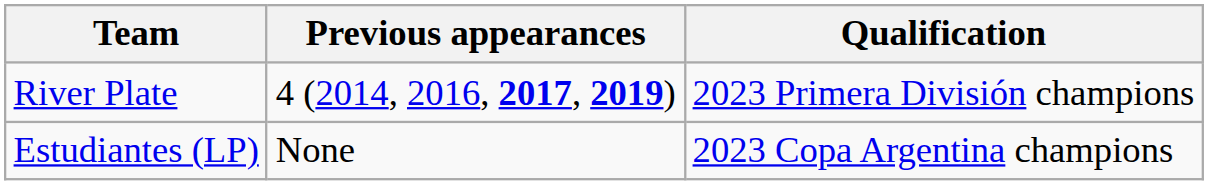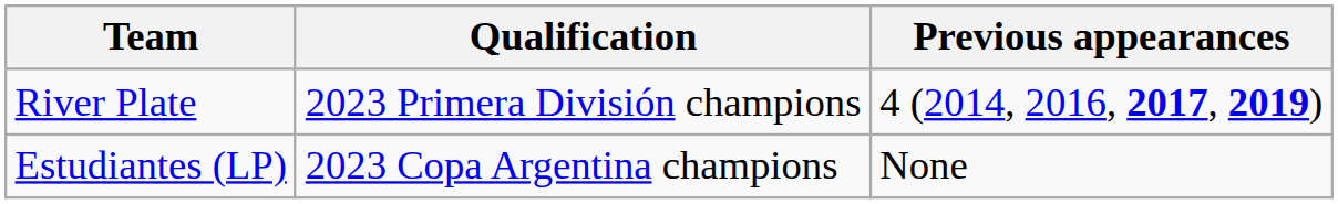columns swapped: Qualification <-> Previous appearances
